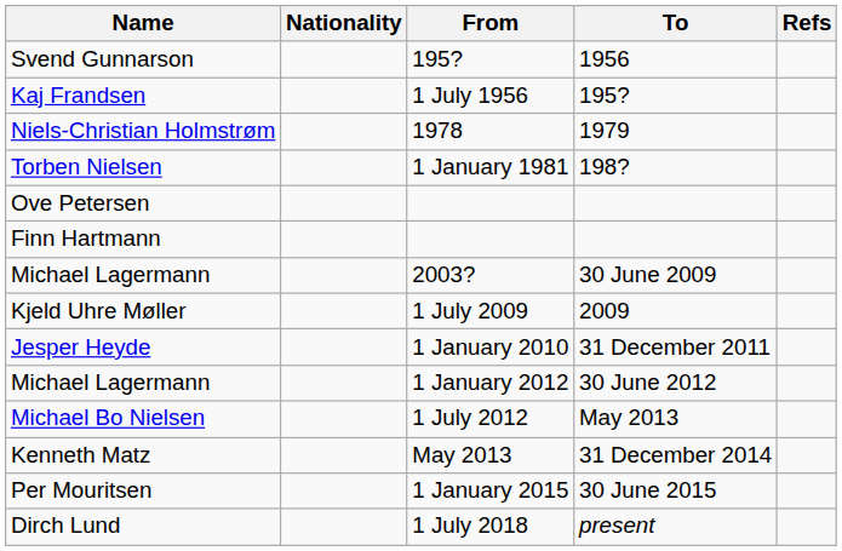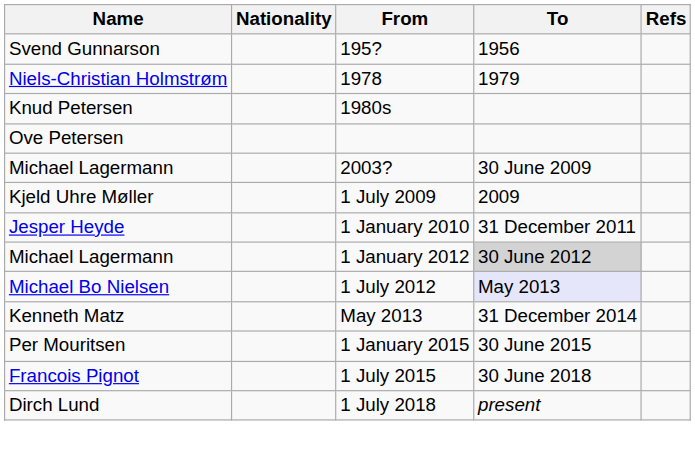- row: Kaj Frandsen | 1 July 1956 | 195?
- row: Torben Nielsen | 1 January 1981 | 198?
+ row: Knud Petersen | 1980s
- row: Finn Hartmann
Michael Lagermann / 1 January 2012 | To: no background -> lightgrey background
Michael Bo Nielsen | To: no background -> lavender background
+ row: Francois Pignot | 1 July 2015 | 30 June 2018
